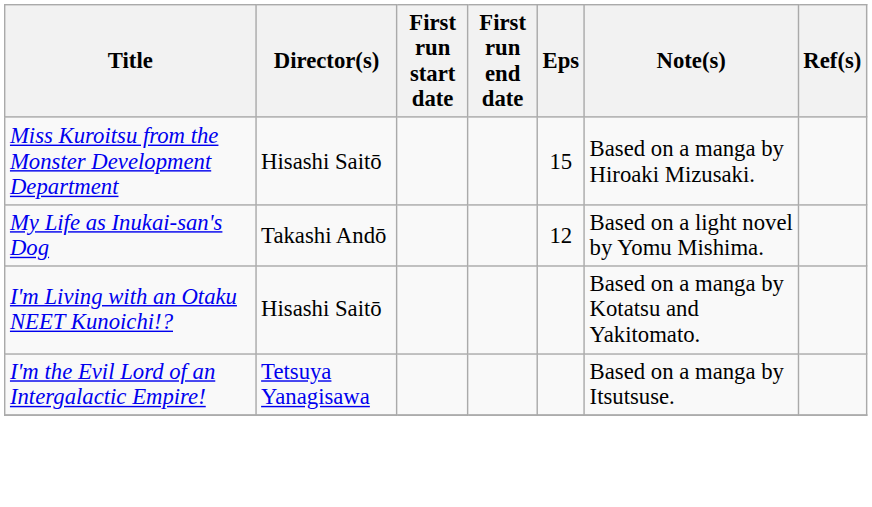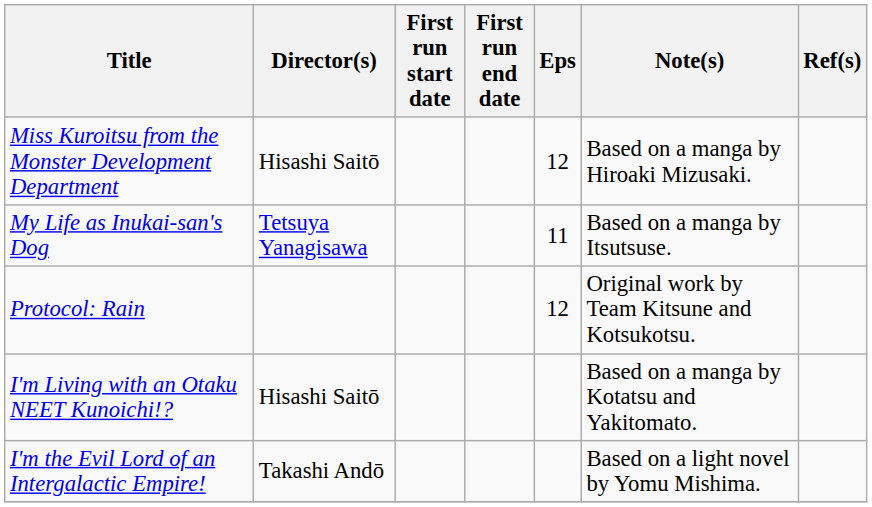Miss Kuroitsu from the Monster Development Department | Eps: 15 -> 12
My Life as Inukai-san's Dog | Director(s): Takashi Andō -> Tetsuya Yanagisawa
My Life as Inukai-san's Dog | Eps: 12 -> 11
My Life as Inukai-san's Dog | Note(s): Based on a light novel by Yomu Mishima. -> Based on a manga by Itsutsuse.
+ row: Protocol: Rain | 12 | Original work by Team Kitsune and Kotsukotsu.
I'm the Evil Lord of an Intergalactic Empire! | Director(s): Tetsuya Yanagisawa -> Takashi Andō
I'm the Evil Lord of an Intergalactic Empire! | Note(s): Based on a manga by Itsutsuse. -> Based on a light novel by Yomu Mishima.
